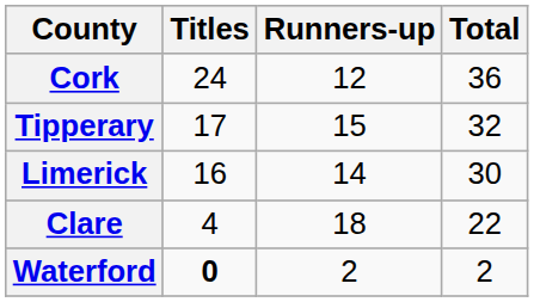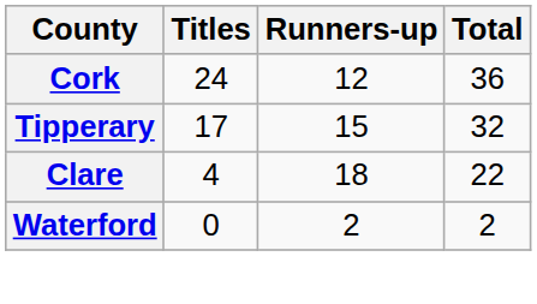- row: Limerick | 16 | 14 | 30
Waterford | Titles: bold -> normal
